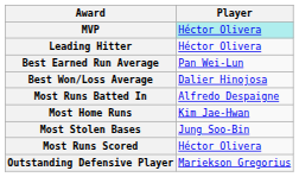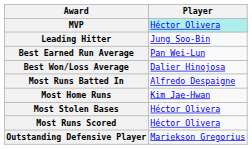Leading Hitter | Player: Héctor Olivera -> Jung Soo-Bin
Most Stolen Bases | Player: Jung Soo-Bin -> Héctor Olivera
